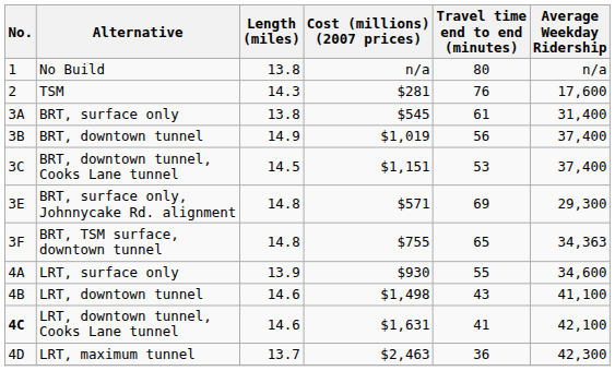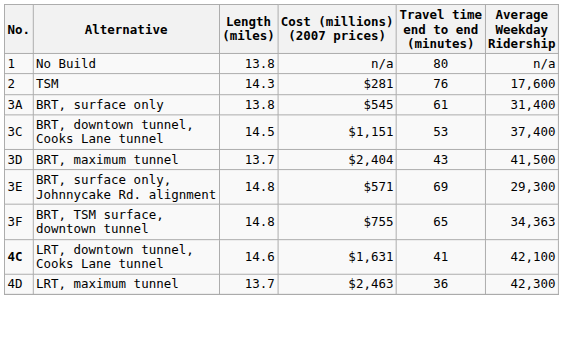- row: 3B | BRT, downtown tunnel | 14.9 | $1,019 | 56 | 37,400
+ row: 3D | BRT, maximum tunnel | 13.7 | $2,404 | 43 | 41,500
- row: 4A | LRT, surface only | 13.9 | $930 | 55 | 34,600
- row: 4B | LRT, downtown tunnel | 14.6 | $1,498 | 43 | 41,100
